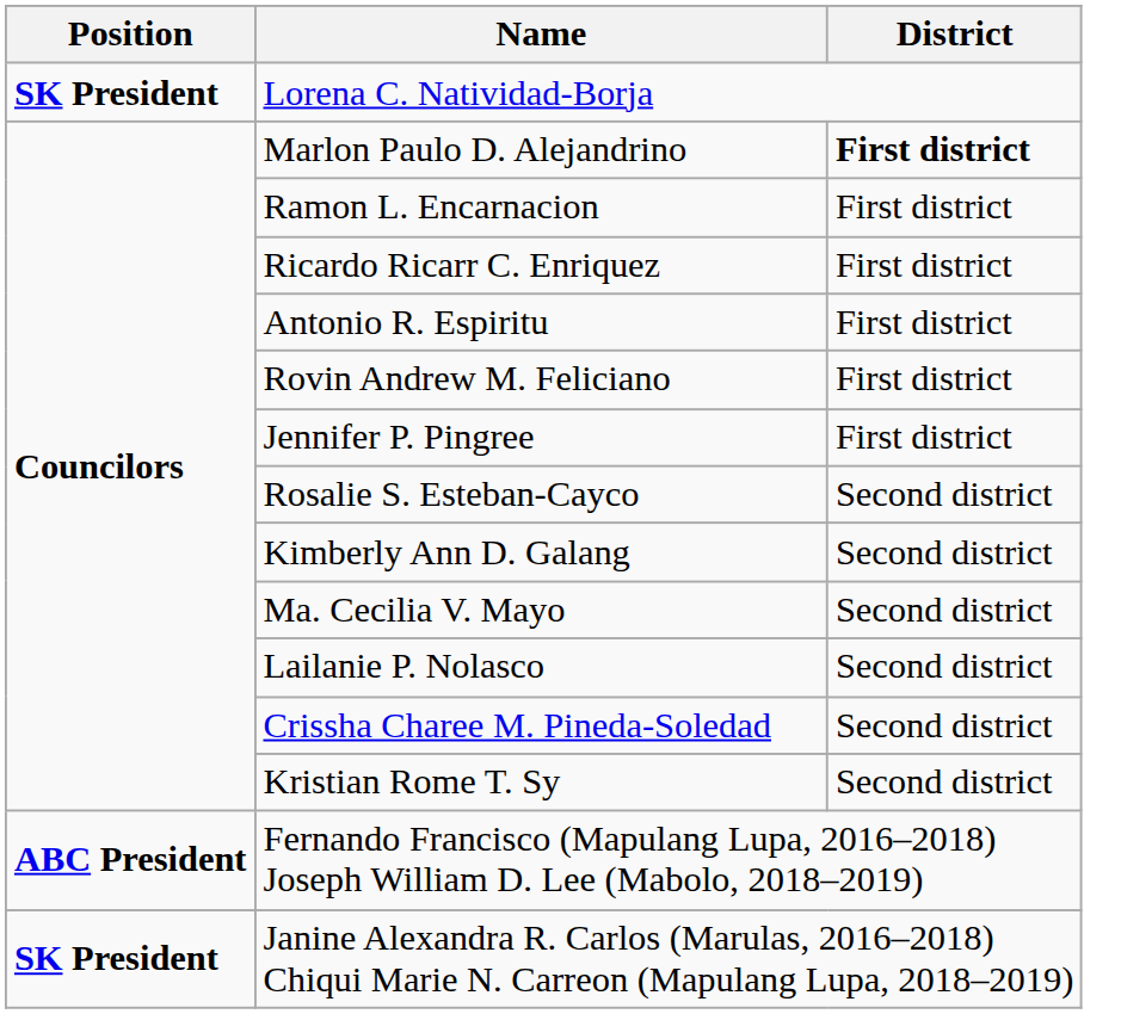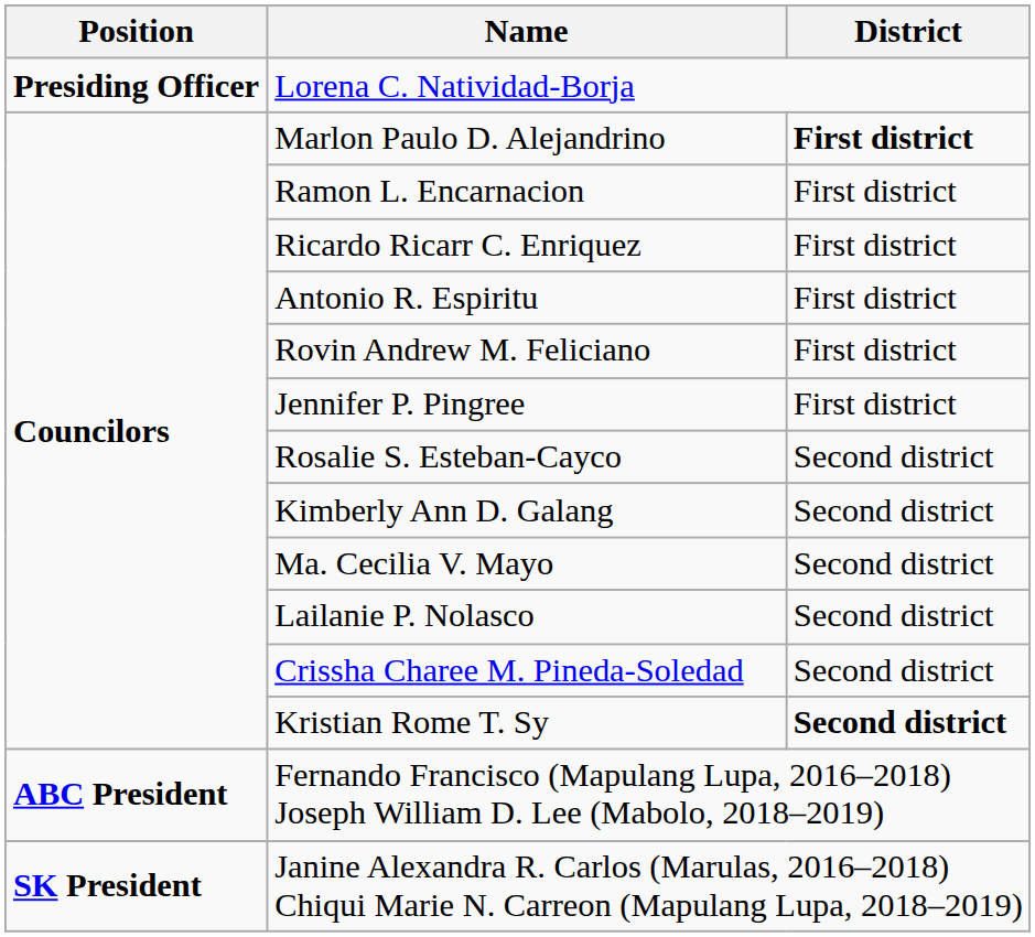Lorena C. Natividad-Borja | Position: SK President -> Presiding Officer
Kristian Rome T. Sy | District: normal -> bold
